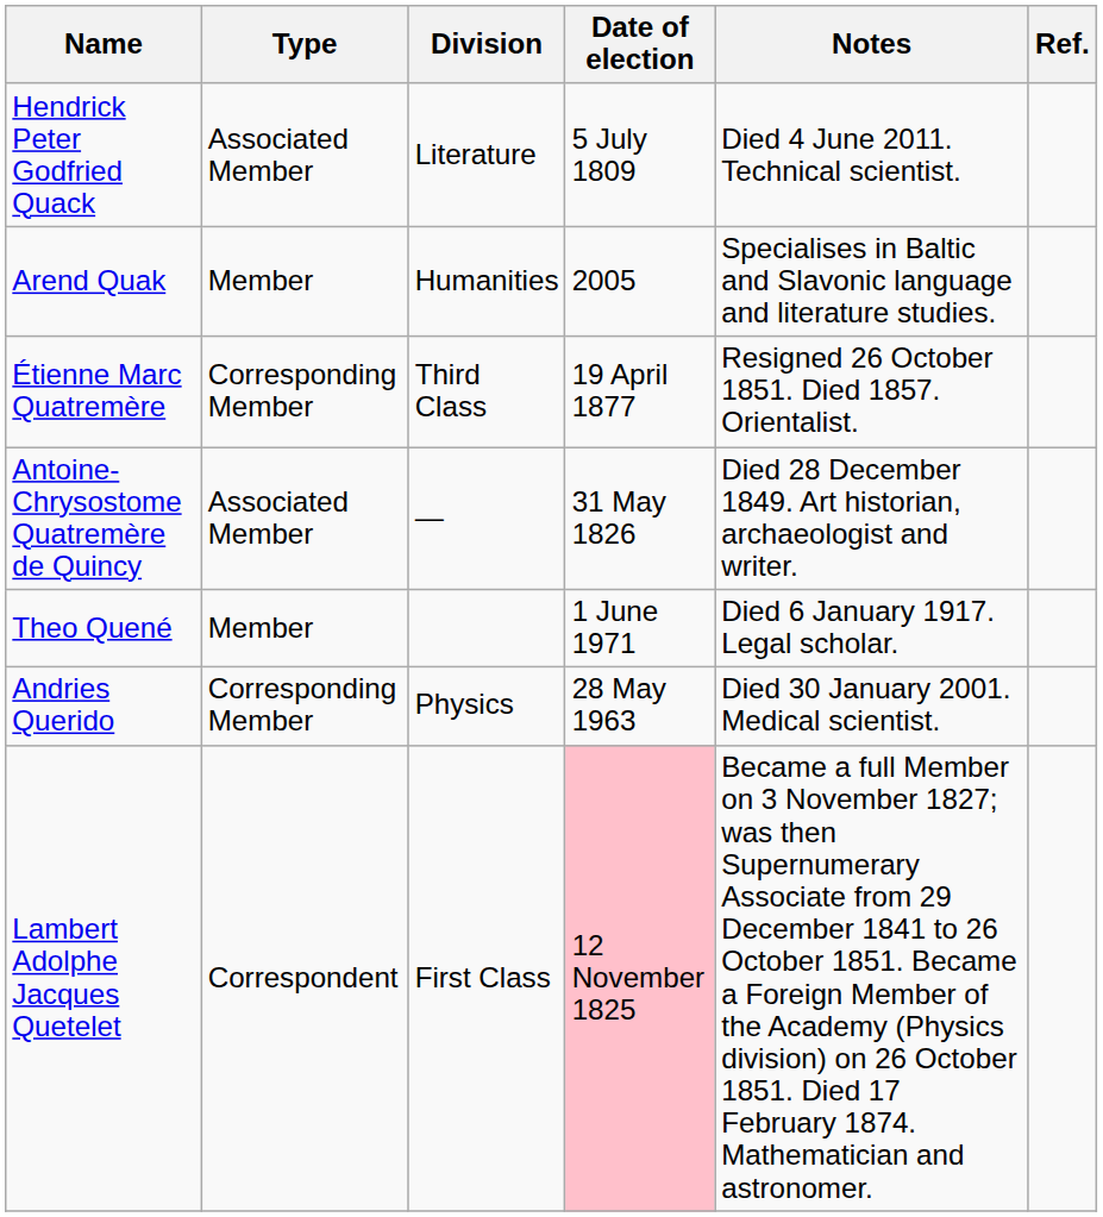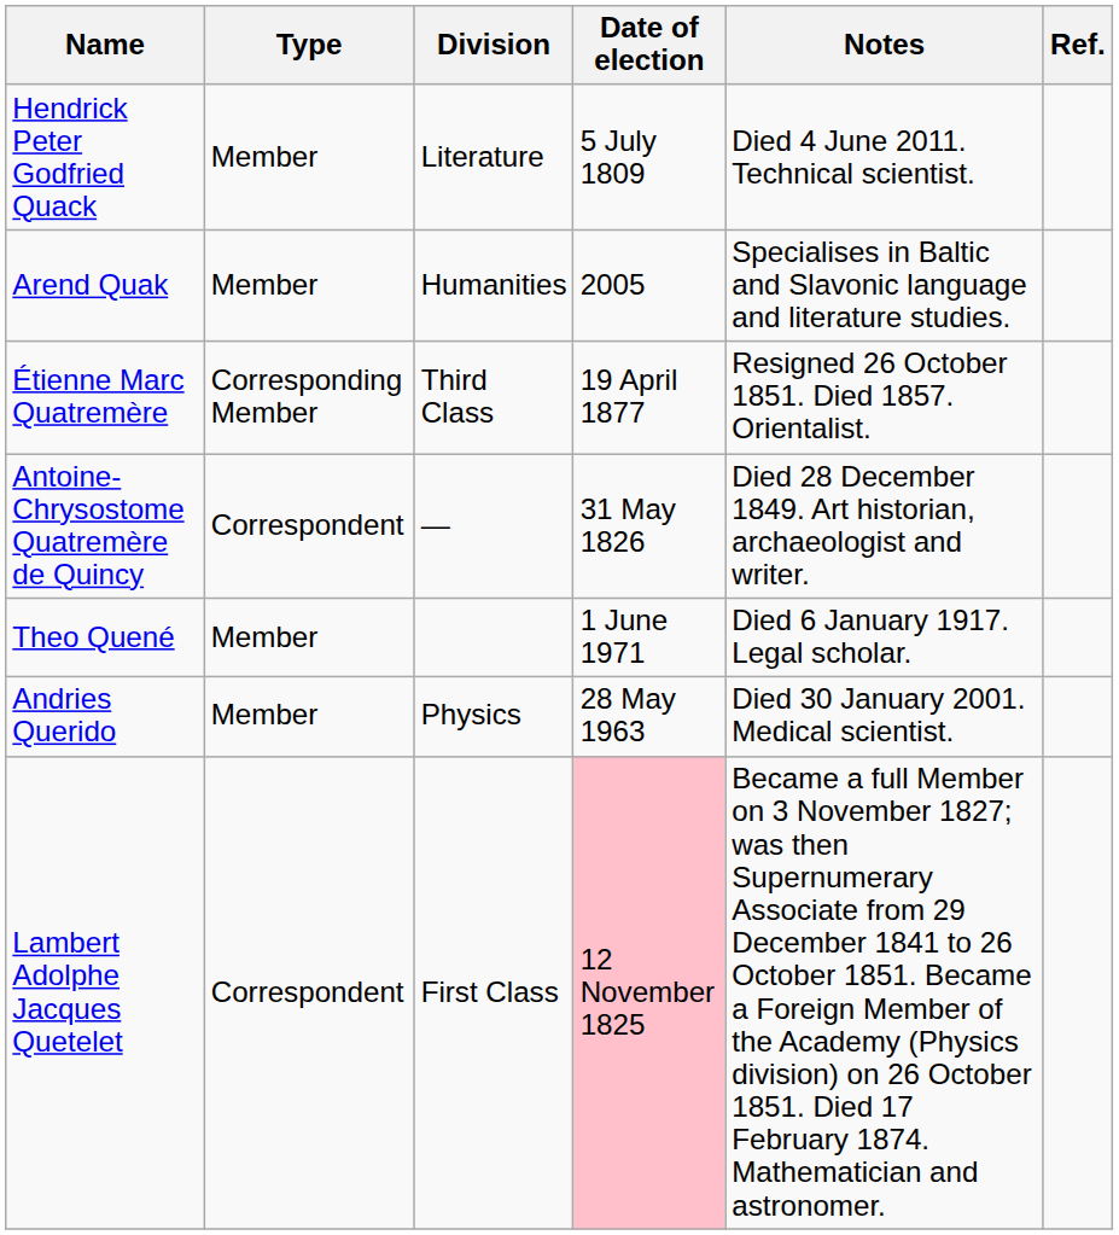Hendrick Peter Godfried Quack | Type: Associated Member -> Member
Antoine-Chrysostome Quatremère de Quincy | Type: Associated Member -> Correspondent
Andries Querido | Type: Corresponding Member -> Member
